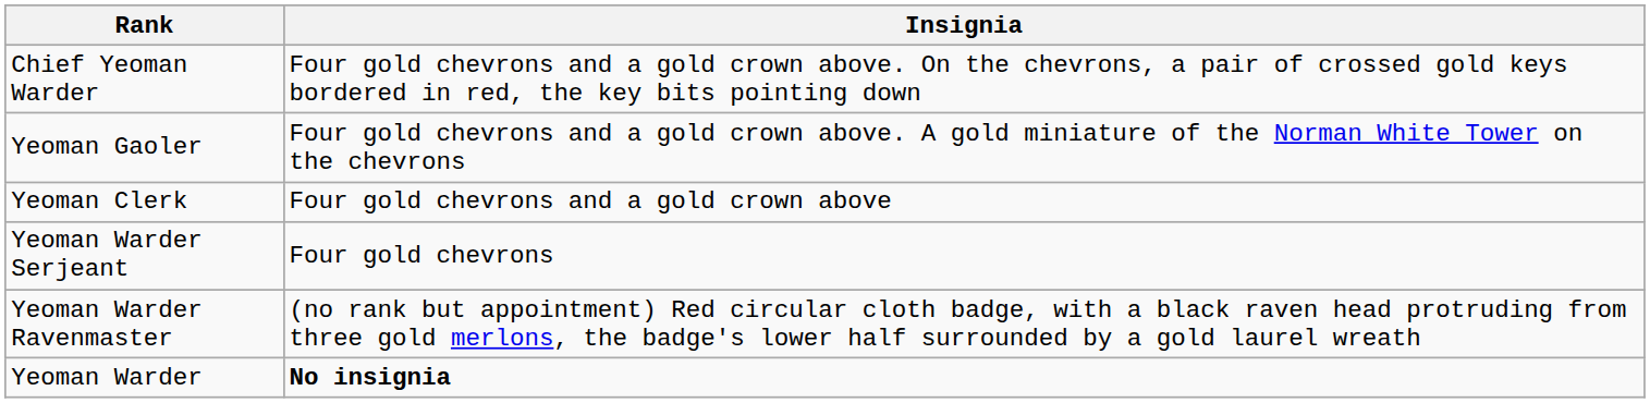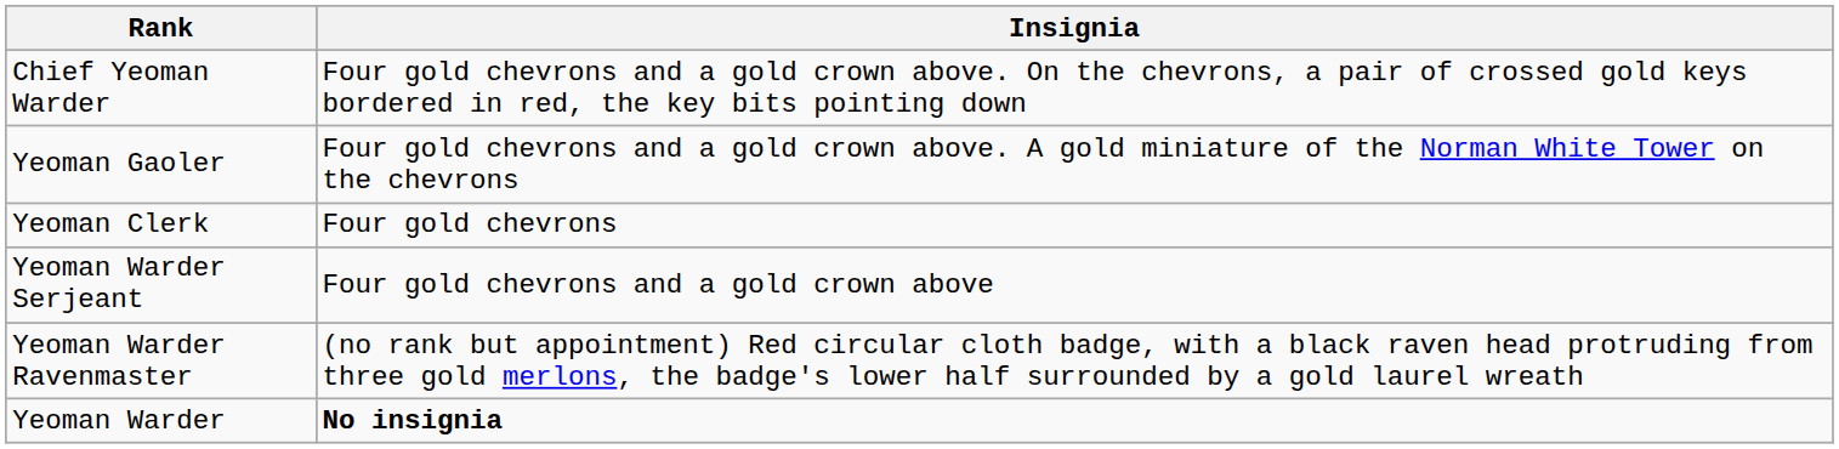Yeoman Clerk | Insignia: Four gold chevrons and a gold crown above -> Four gold chevrons
Yeoman Warder Serjeant | Insignia: Four gold chevrons -> Four gold chevrons and a gold crown above
